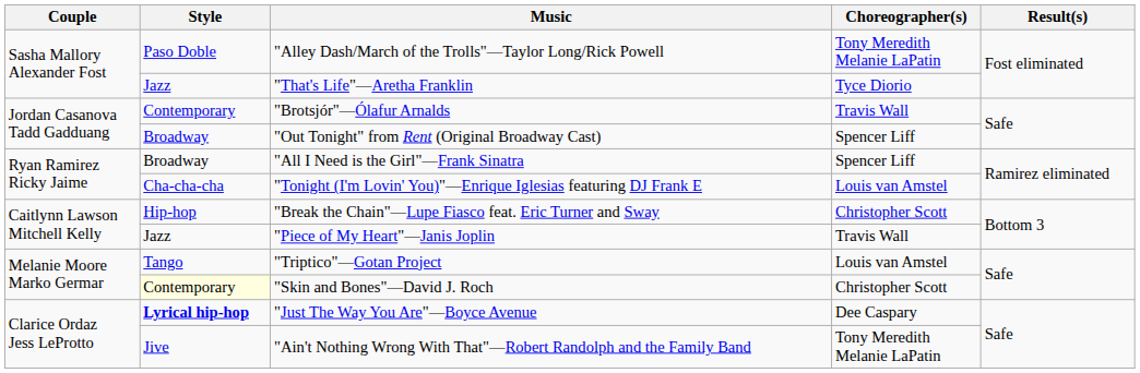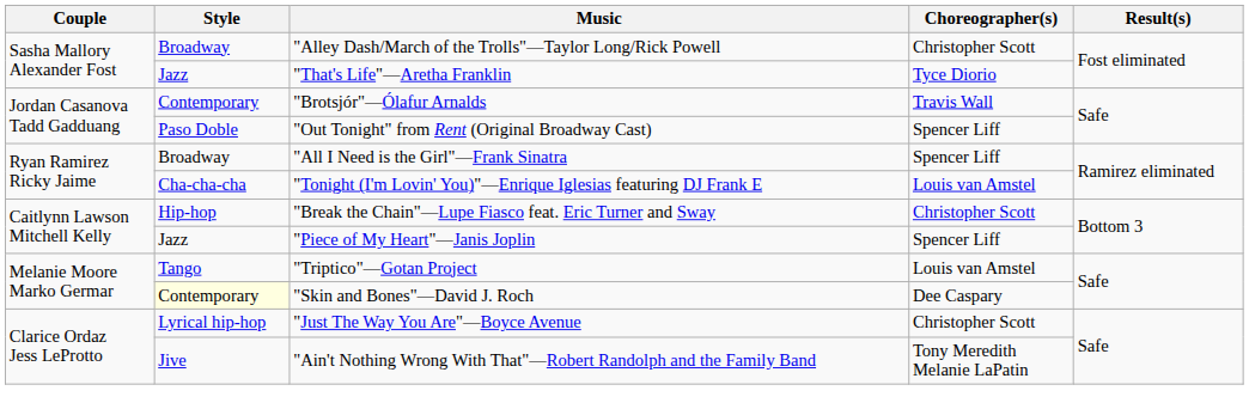"Alley Dash/March of the Trolls"—Taylor Long/Rick Powell | Style: Paso Doble -> Broadway
"Alley Dash/March of the Trolls"—Taylor Long/Rick Powell | Choreographer(s): Tony Meredith Melanie LaPatin -> Christopher Scott
"Out Tonight" from Rent (Original Broadway Cast) | Style: Broadway -> Paso Doble
"Piece of My Heart"—Janis Joplin | Choreographer(s): Travis Wall -> Spencer Liff
"Skin and Bones"—David J. Roch | Choreographer(s): Christopher Scott -> Dee Caspary
"Just The Way You Are"—Boyce Avenue | Style: bold -> normal
"Just The Way You Are"—Boyce Avenue | Choreographer(s): Dee Caspary -> Christopher Scott
